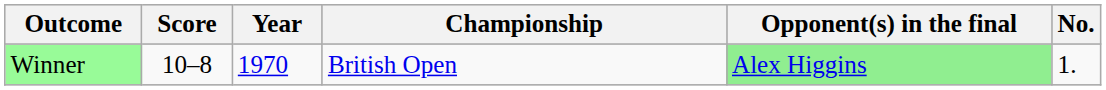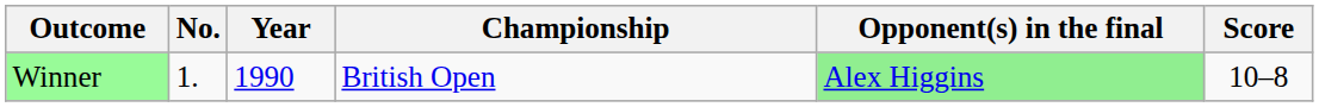columns swapped: No. <-> Score
Winner | Year: 1970 -> 1990
